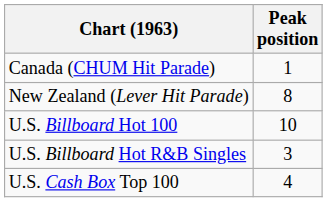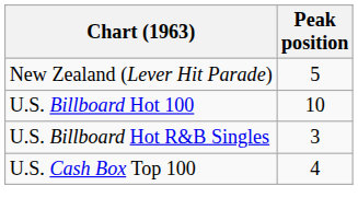- row: Canada (CHUM Hit Parade) | 1
New Zealand (Lever Hit Parade) | Peak position: 8 -> 5
